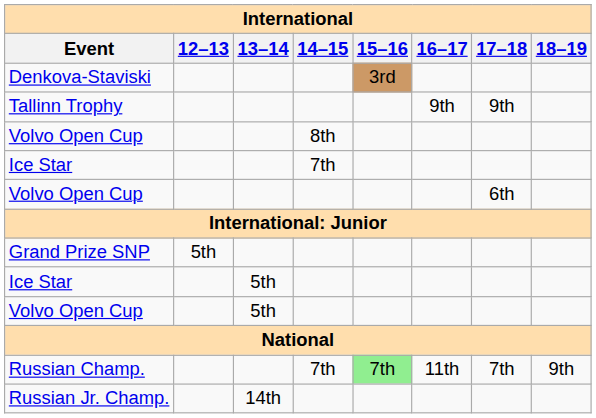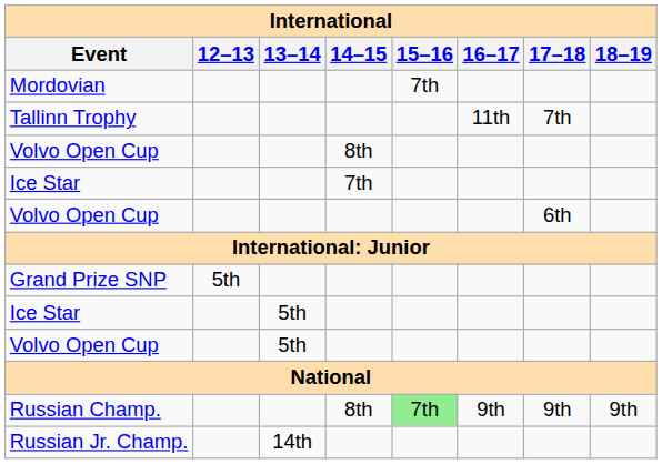- row: Denkova-Staviski | 3rd
+ row: Mordovian | 7th
Tallinn Trophy | 16–17: 9th -> 11th
Tallinn Trophy | 17–18: 9th -> 7th
Russian Champ. | 14–15: 7th -> 8th
Russian Champ. | 16–17: 11th -> 9th
Russian Champ. | 17–18: 7th -> 9th
